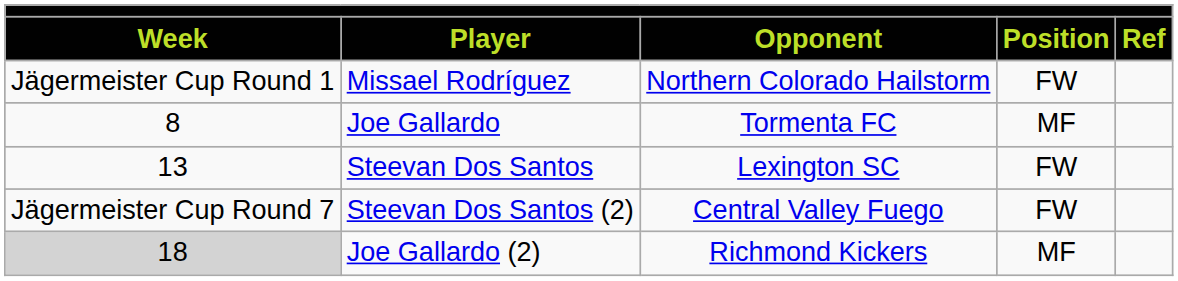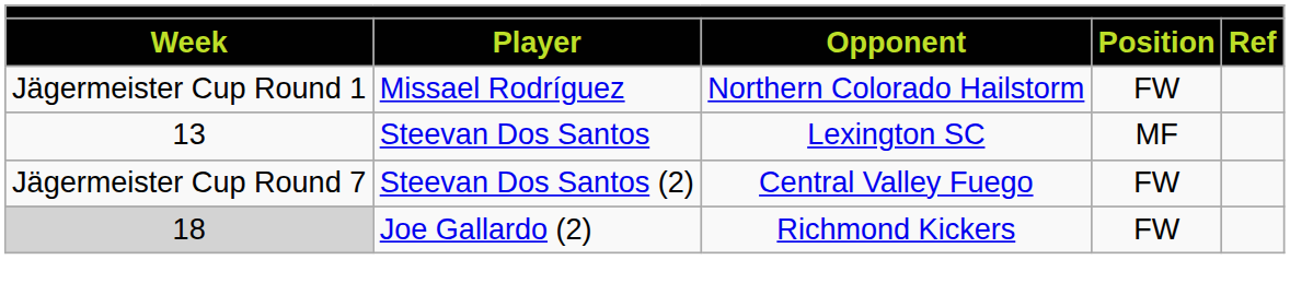- row: 8 | Joe Gallardo | Tormenta FC | MF
Steevan Dos Santos | Position: FW -> MF
Joe Gallardo (2) | Position: MF -> FW
